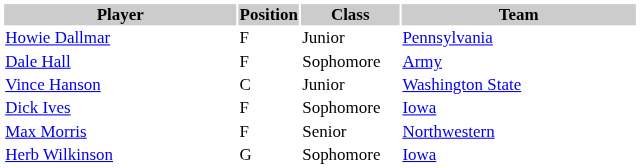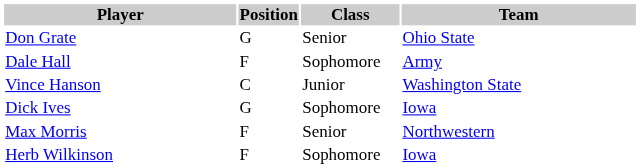- row: Howie Dallmar | F | Junior | Pennsylvania
+ row: Don Grate | G | Senior | Ohio State
Dick Ives | Position: F -> G
Herb Wilkinson | Position: G -> F
